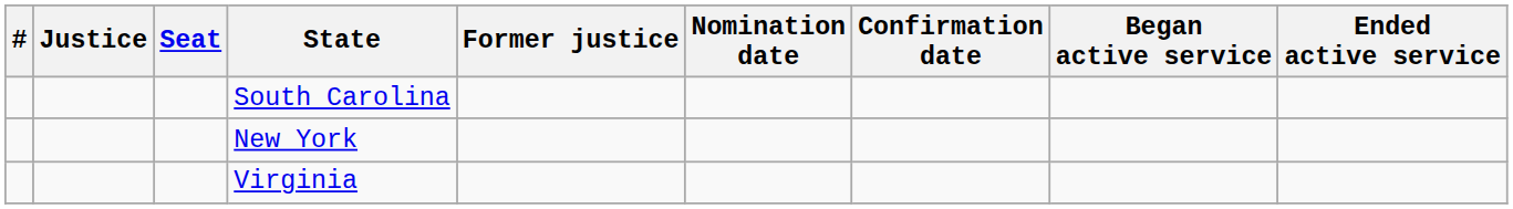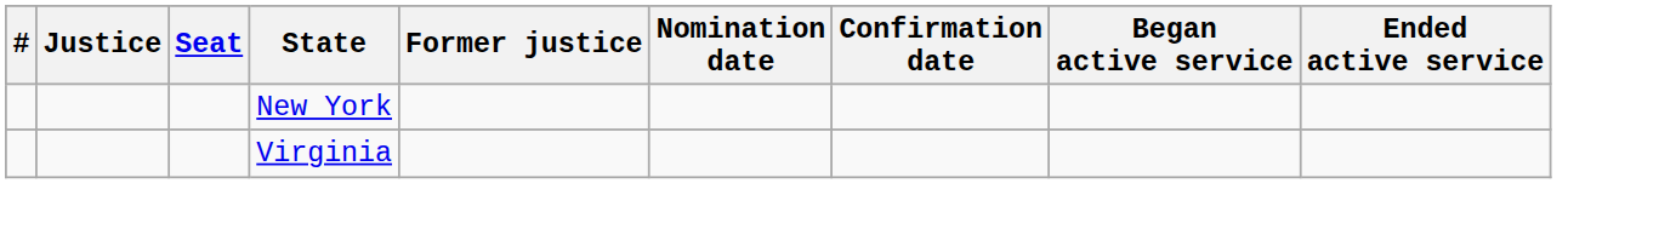- row: South Carolina
